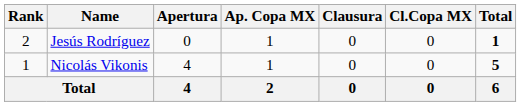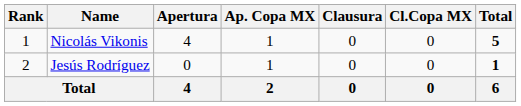rows swapped: Nicolás Vikonis <-> Jesús Rodríguez
